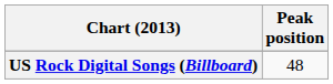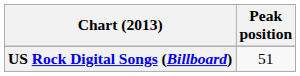US Rock Digital Songs (Billboard) | Peak position: 48 -> 51
